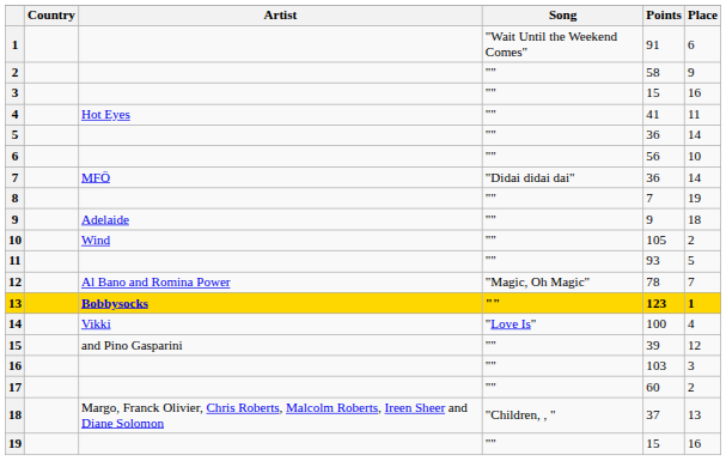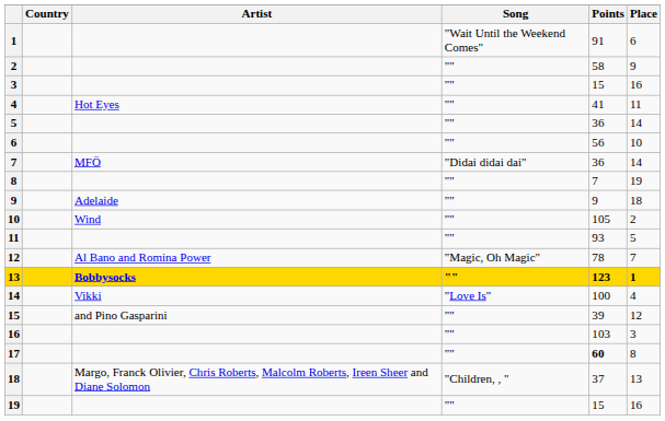17 | Points: normal -> bold
17 | Place: 2 -> 8
